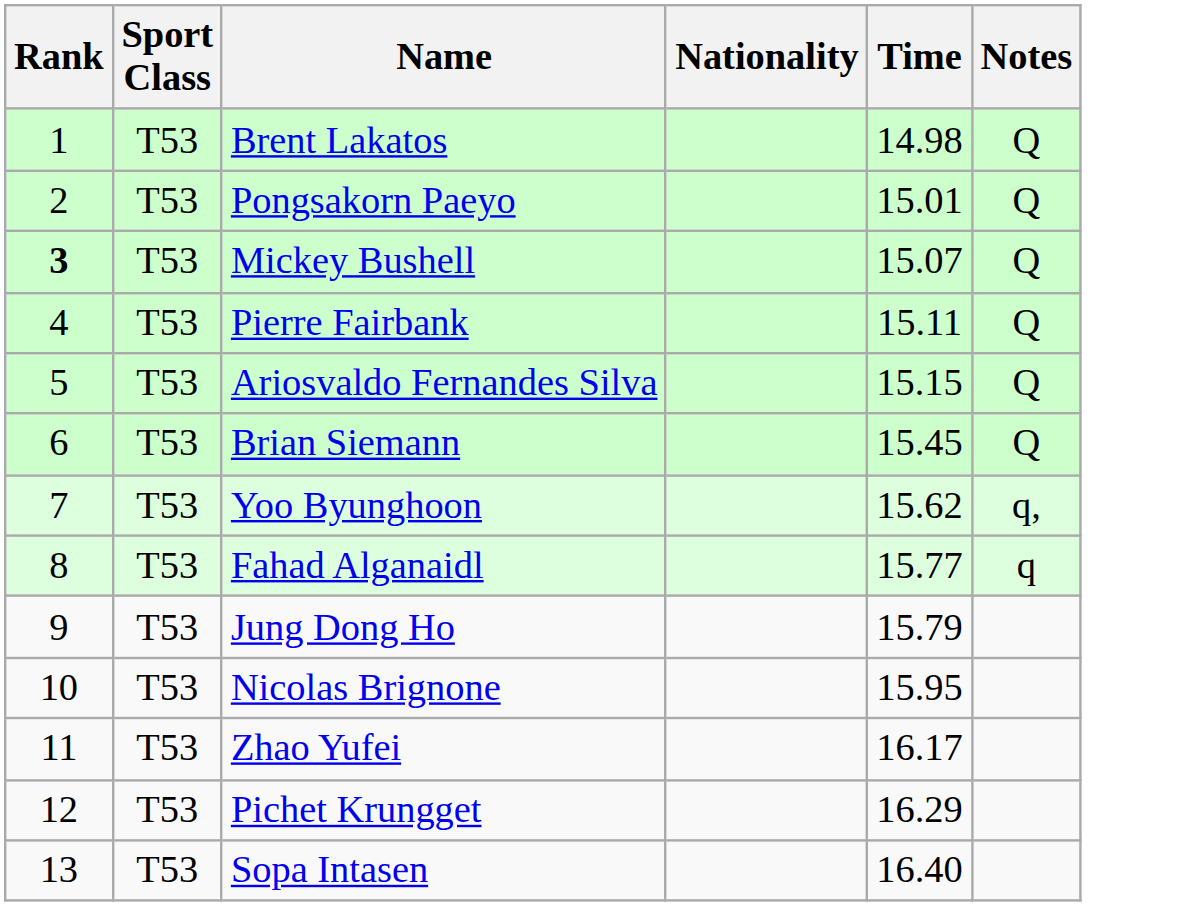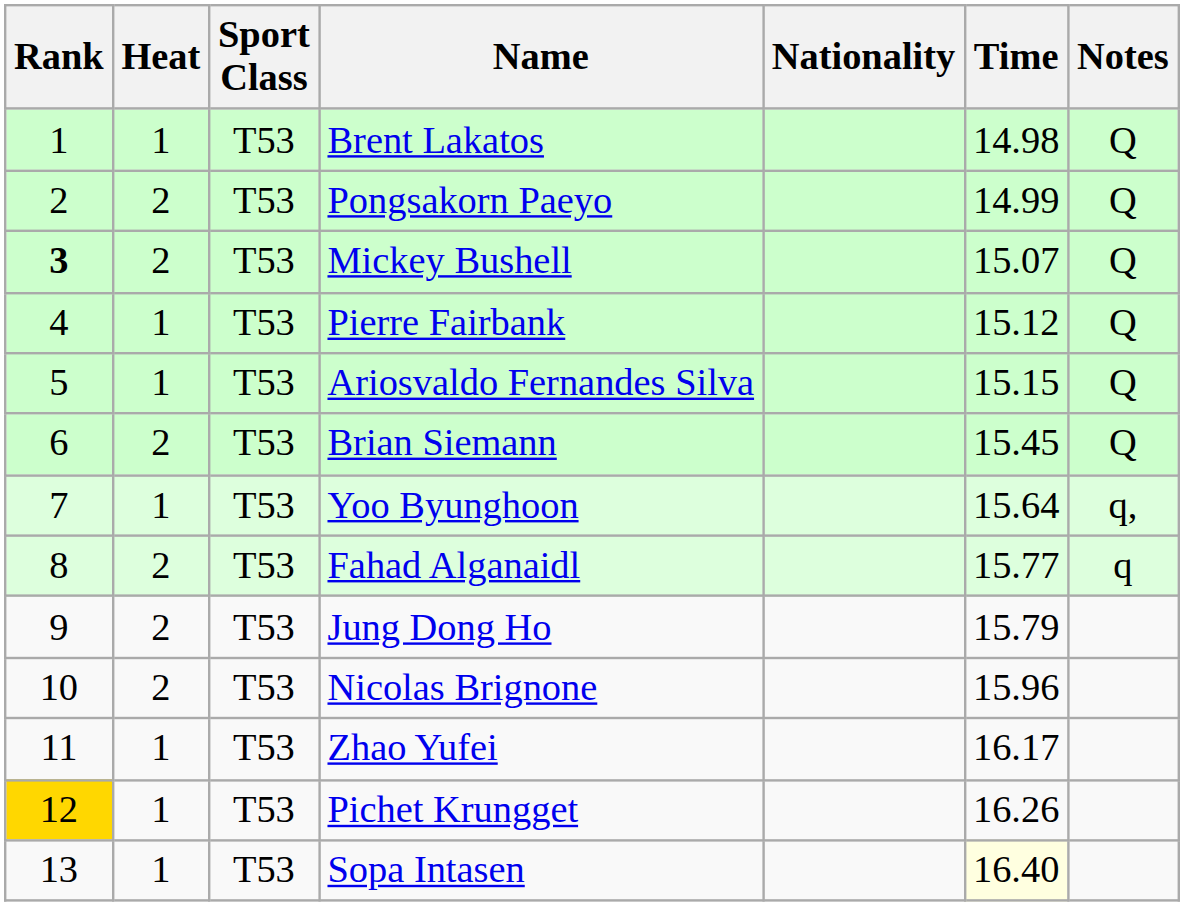+ column: Heat | 1 | 2 | 2 | 1 | 1 | 2 | 1 | 2 | 2 | 2 | 1 | 1 | 1
Pongsakorn Paeyo | Time: 15.01 -> 14.99
Pierre Fairbank | Time: 15.11 -> 15.12
Yoo Byunghoon | Time: 15.62 -> 15.64
Nicolas Brignone | Time: 15.95 -> 15.96
Pichet Krungget | Rank: no background -> gold background
Pichet Krungget | Time: 16.29 -> 16.26
Sopa Intasen | Time: no background -> lightyellow background
